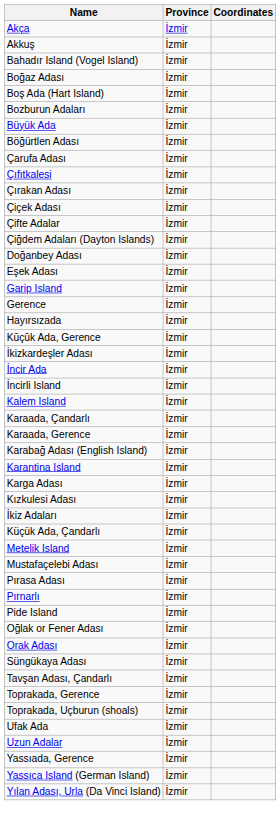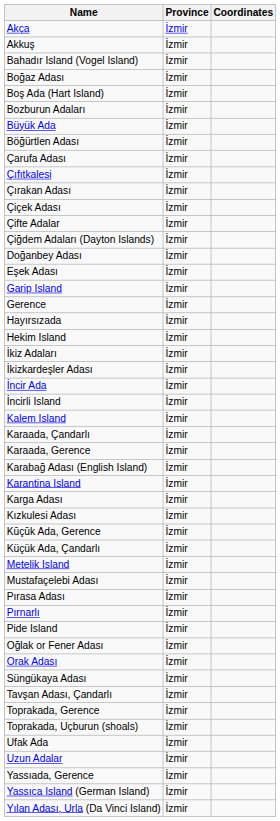+ row: Hekim Island | İzmir
rows swapped: İkiz Adaları <-> Kūçūk Ada, Gerence
